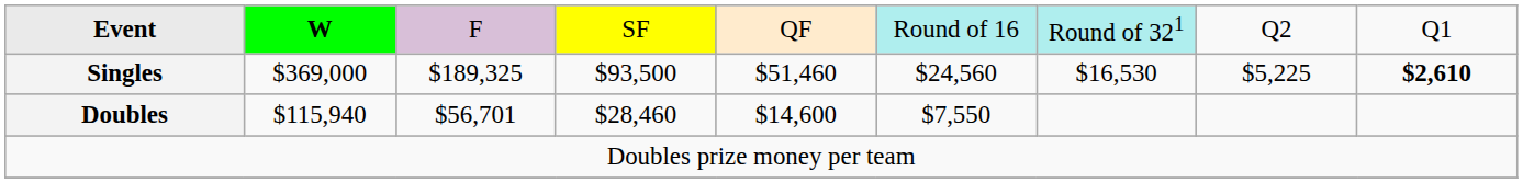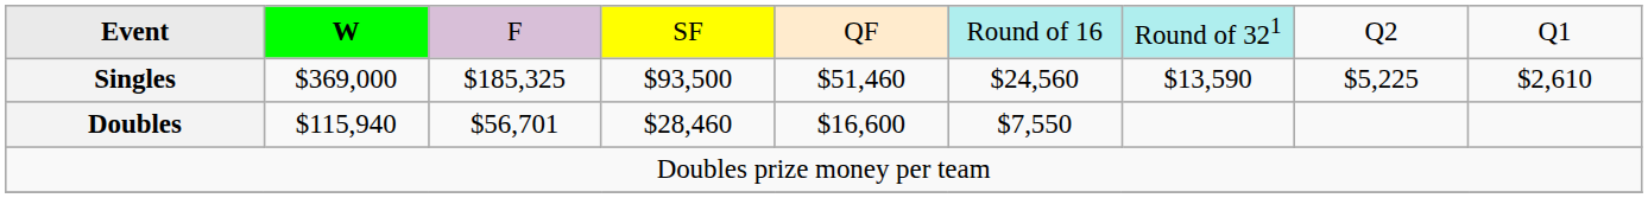Singles | column 3: $189,325 -> $185,325
Singles | column 7: $16,530 -> $13,590
Singles | column 9: bold -> normal
Doubles | column 5: $14,600 -> $16,600
